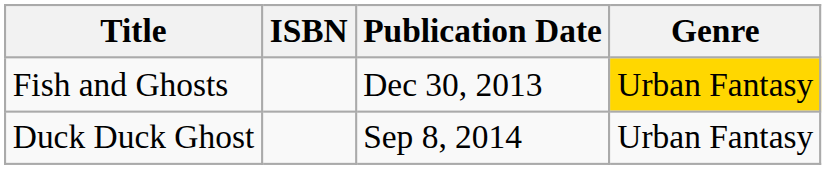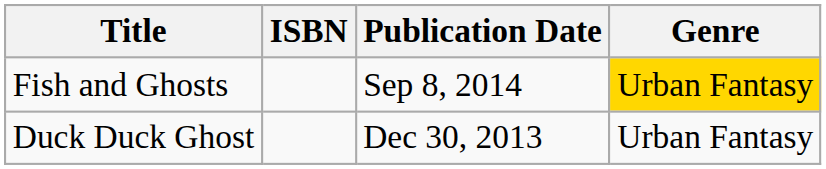Fish and Ghosts | Publication Date: Dec 30, 2013 -> Sep 8, 2014
Duck Duck Ghost | Publication Date: Sep 8, 2014 -> Dec 30, 2013
